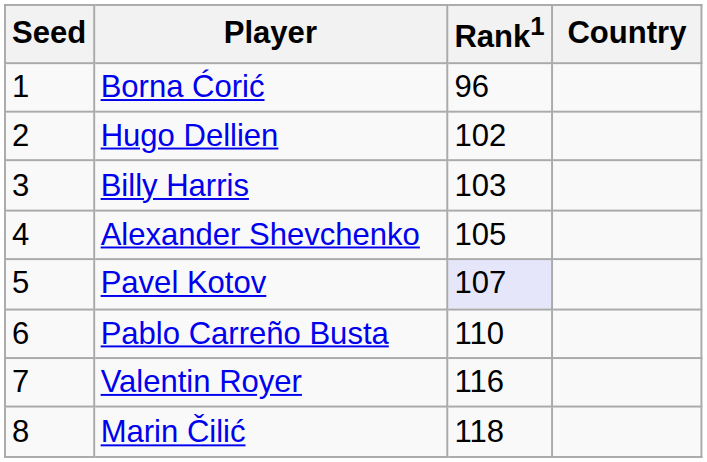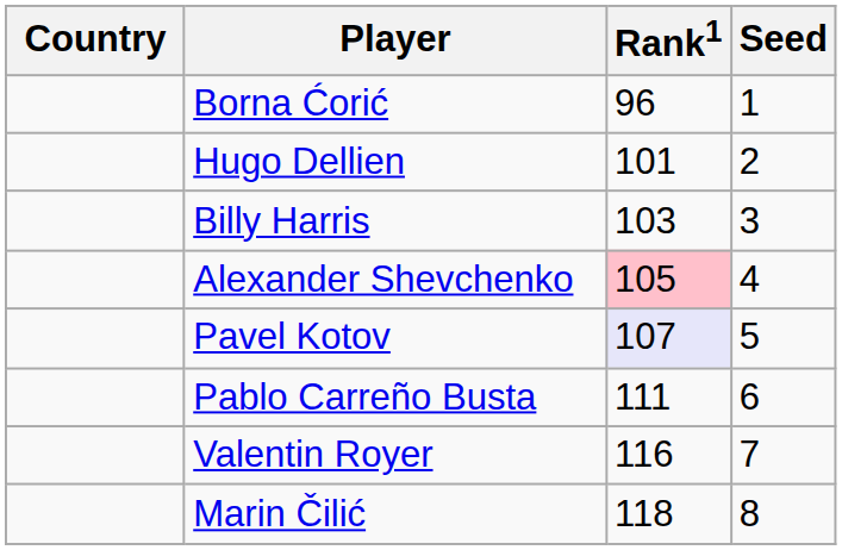columns swapped: Country <-> Seed
Hugo Dellien | Rank1: 102 -> 101
Alexander Shevchenko | Rank1: no background -> pink background
Pablo Carreño Busta | Rank1: 110 -> 111
